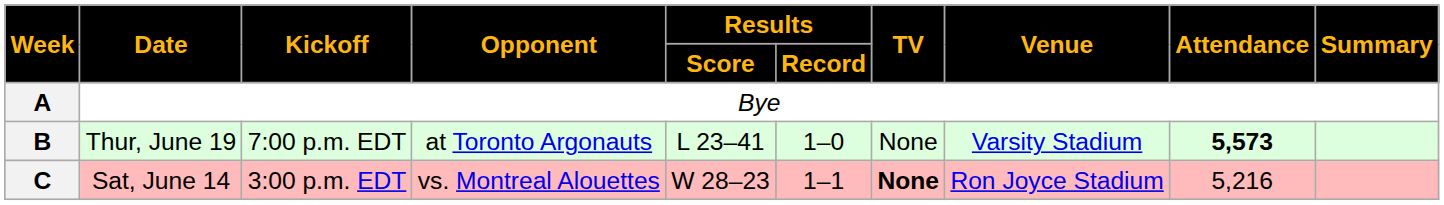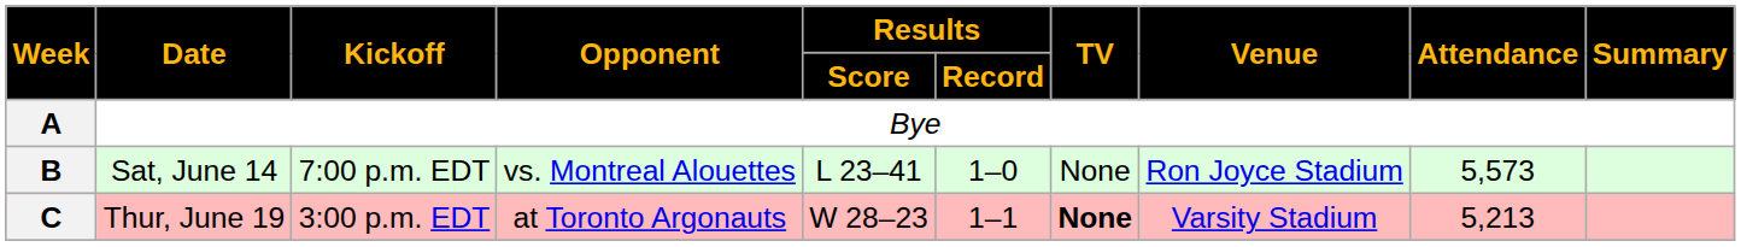B | Date: Thur, June 19 -> Sat, June 14
B | Opponent: at Toronto Argonauts -> vs. Montreal Alouettes
B | Venue: Varsity Stadium -> Ron Joyce Stadium
B | Attendance: bold -> normal
C | Date: Sat, June 14 -> Thur, June 19
C | Opponent: vs. Montreal Alouettes -> at Toronto Argonauts
C | Venue: Ron Joyce Stadium -> Varsity Stadium
C | Attendance: 5,216 -> 5,213
